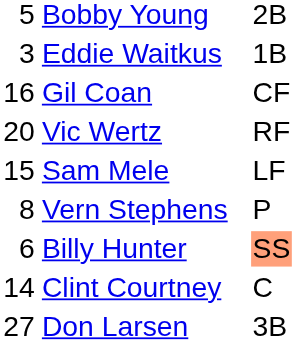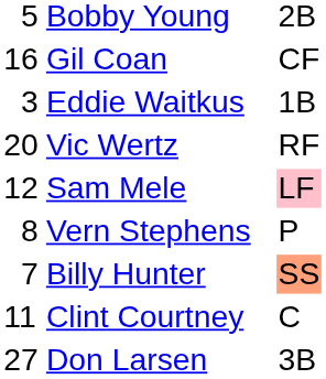rows swapped: Eddie Waitkus <-> Gil Coan
Sam Mele | column 1: 15 -> 12
Sam Mele | column 3: no background -> pink background
Billy Hunter | column 1: 6 -> 7
Clint Courtney | column 1: 14 -> 11
